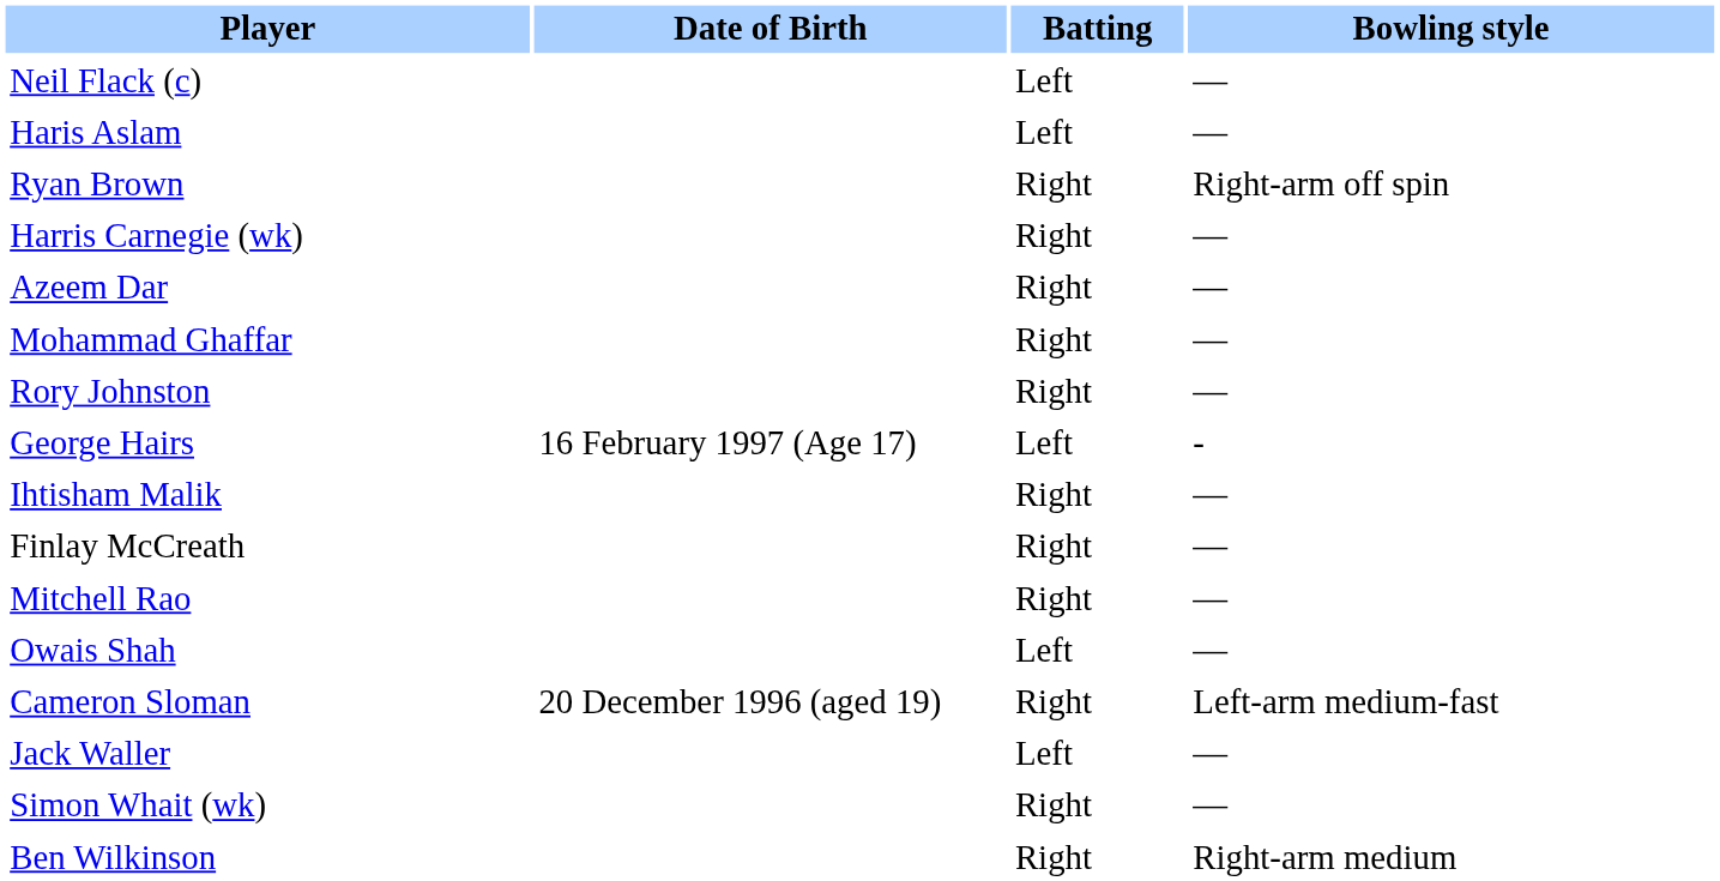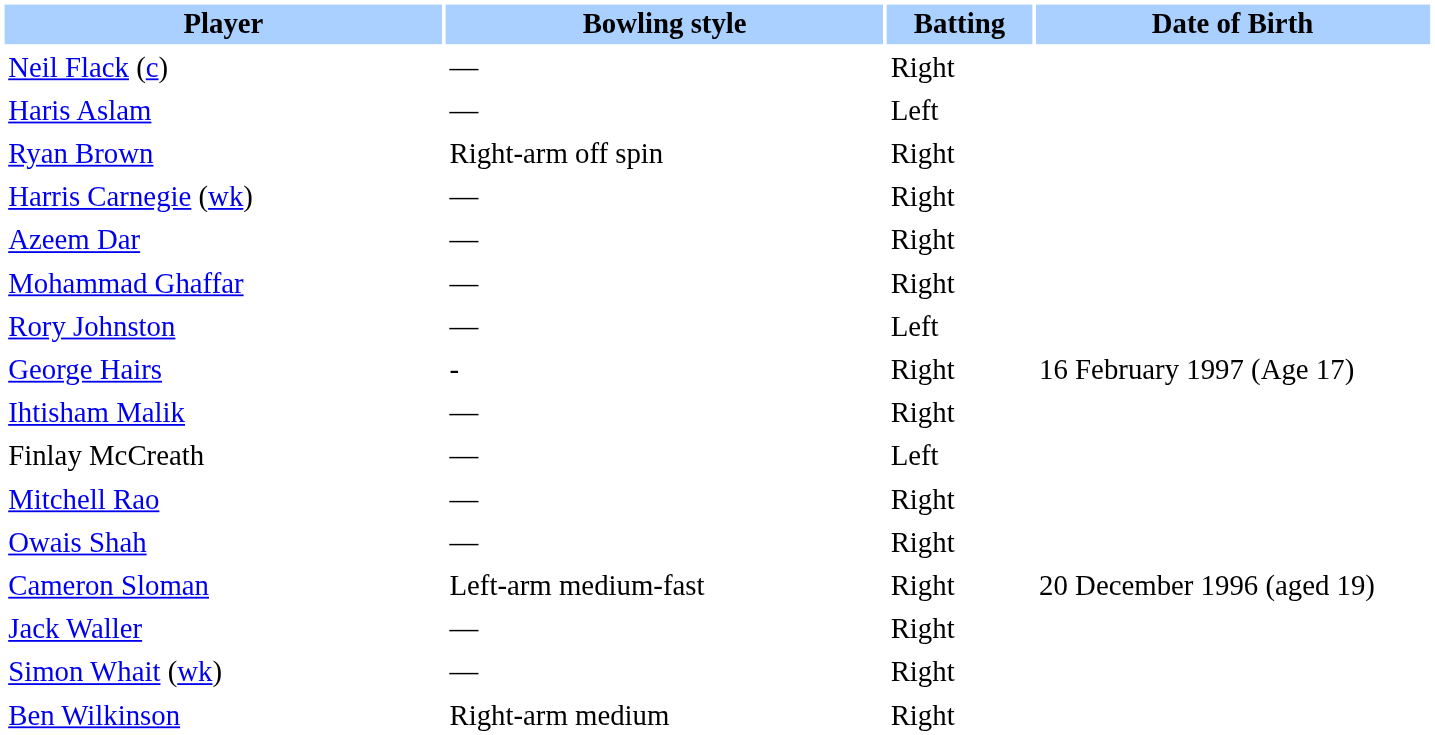columns swapped: Date of Birth <-> Bowling style
Neil Flack (c) | Batting: Left -> Right
Rory Johnston | Batting: Right -> Left
George Hairs | Batting: Left -> Right
Finlay McCreath | Batting: Right -> Left
Owais Shah | Batting: Left -> Right
Jack Waller | Batting: Left -> Right
